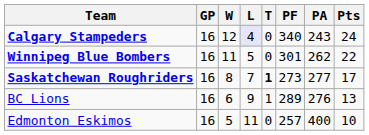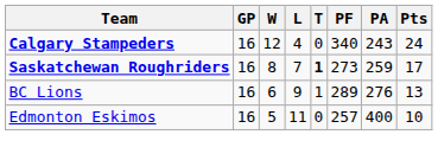Calgary Stampeders | L: lavender background -> no background
- row: Winnipeg Blue Bombers | 16 | 11 | 5 | 0 | 301 | 262 | 22
Saskatchewan Roughriders | PA: 277 -> 259
